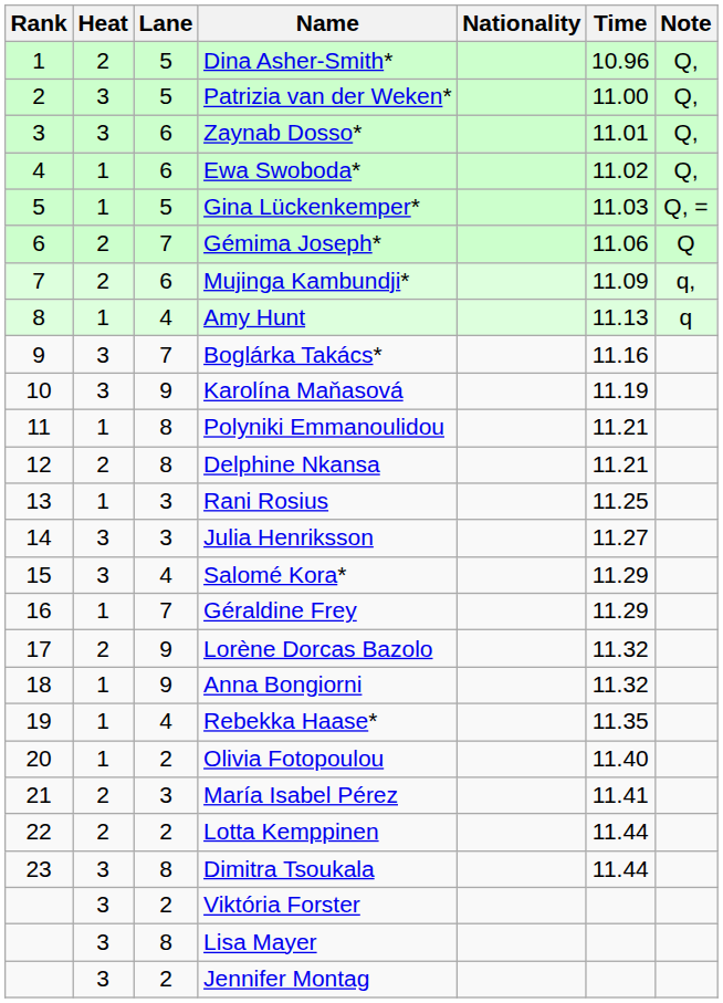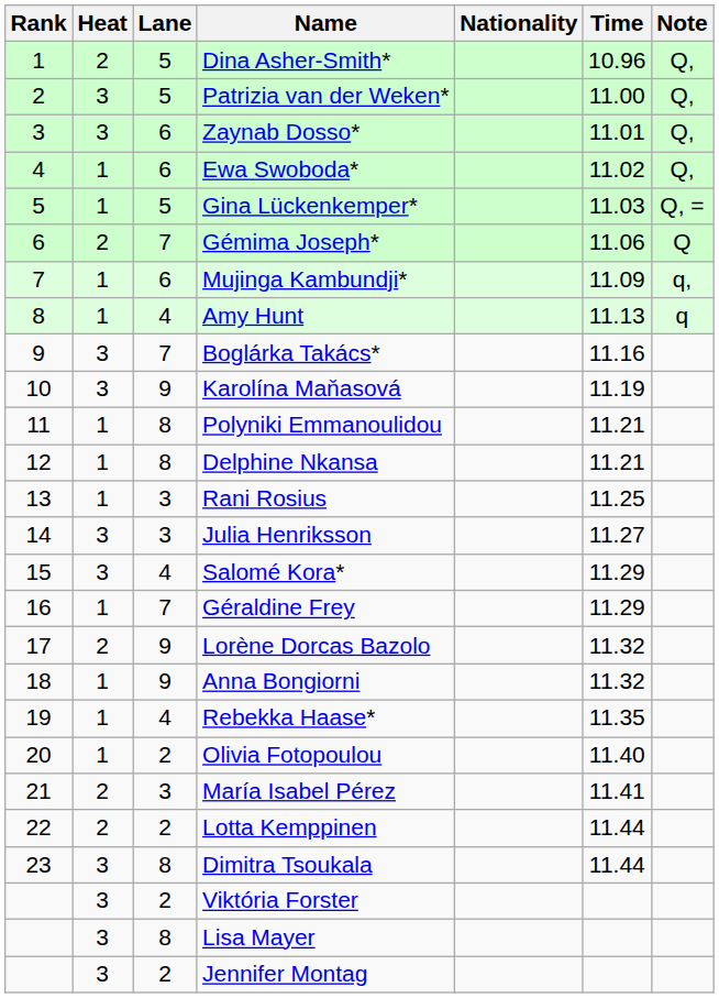Mujinga Kambundji* | Heat: 2 -> 1
Delphine Nkansa | Heat: 2 -> 1
